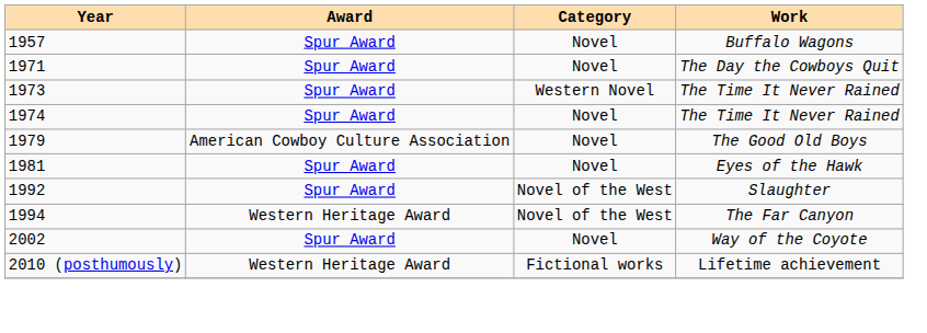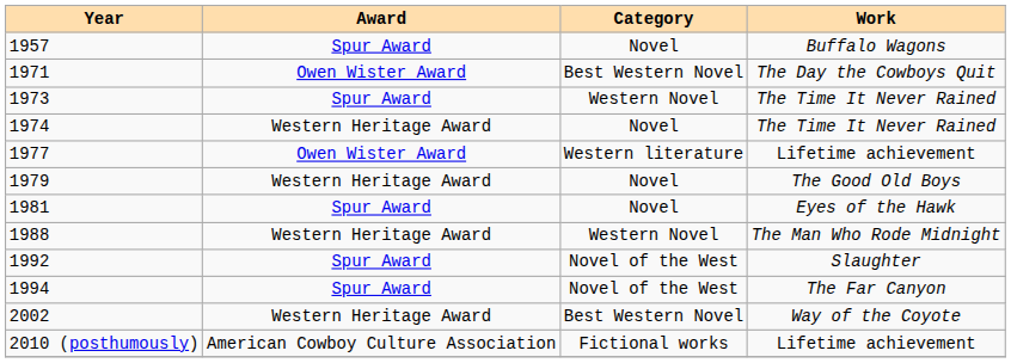1971 | Award: Spur Award -> Owen Wister Award
1971 | Category: Novel -> Best Western Novel
1974 | Award: Spur Award -> Western Heritage Award
+ row: 1977 | Owen Wister Award | Western literature | Lifetime achievement
1979 | Award: American Cowboy Culture Association -> Western Heritage Award
+ row: 1988 | Western Heritage Award | Western Novel | The Man Who Rode Midnight
1994 | Award: Western Heritage Award -> Spur Award
2002 | Award: Spur Award -> Western Heritage Award
2002 | Category: Novel -> Best Western Novel
2010 (posthumously) | Award: Western Heritage Award -> American Cowboy Culture Association
